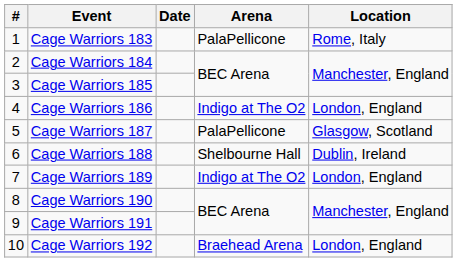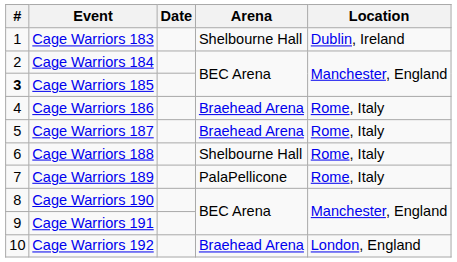Cage Warriors 183 | Arena: PalaPellicone -> Shelbourne Hall
Cage Warriors 183 | Location: Rome, Italy -> Dublin, Ireland
Cage Warriors 185 | #: normal -> bold
Cage Warriors 186 | Arena: Indigo at The O2 -> Braehead Arena
Cage Warriors 186 | Location: London, England -> Rome, Italy
Cage Warriors 187 | Arena: PalaPellicone -> Braehead Arena
Cage Warriors 187 | Location: Glasgow, Scotland -> Rome, Italy
Cage Warriors 188 | Location: Dublin, Ireland -> Rome, Italy
Cage Warriors 189 | Arena: Indigo at The O2 -> PalaPellicone
Cage Warriors 189 | Location: London, England -> Rome, Italy
